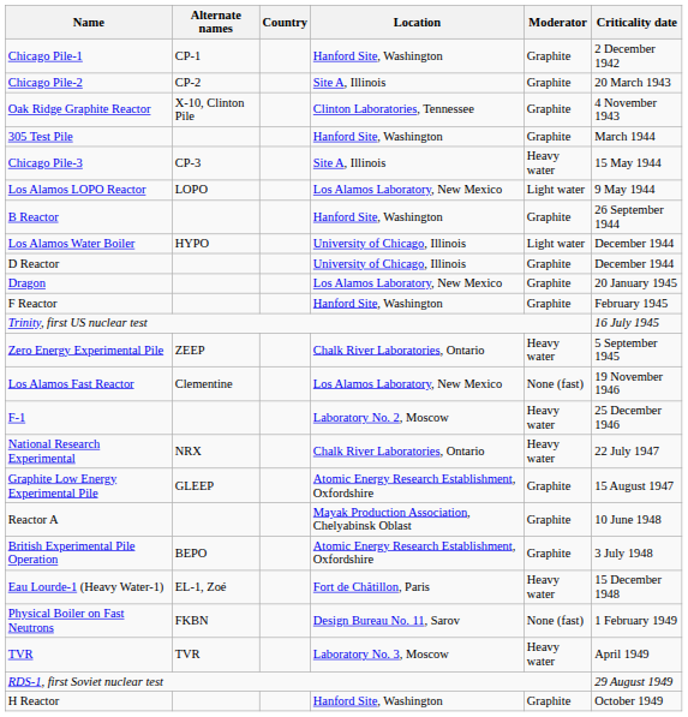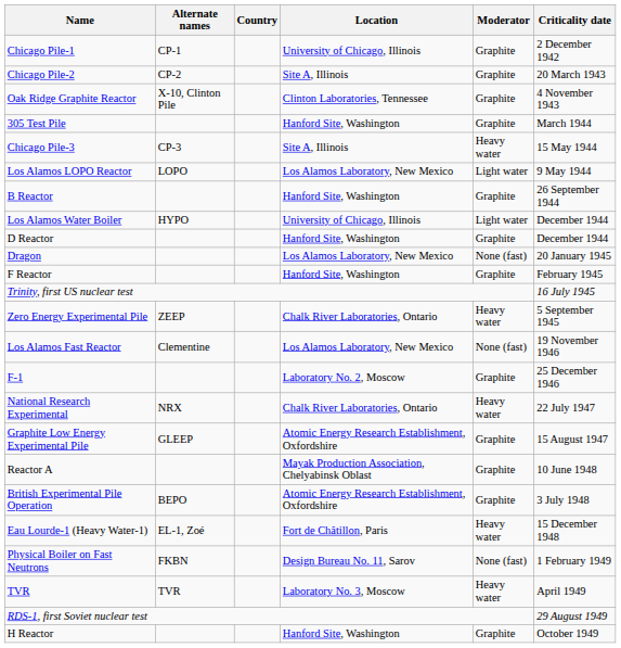Chicago Pile-1 | Location: Hanford Site, Washington -> University of Chicago, Illinois
D Reactor | Location: University of Chicago, Illinois -> Hanford Site, Washington
Dragon | Moderator: Graphite -> None (fast)
F-1 | Moderator: Heavy water -> Graphite
